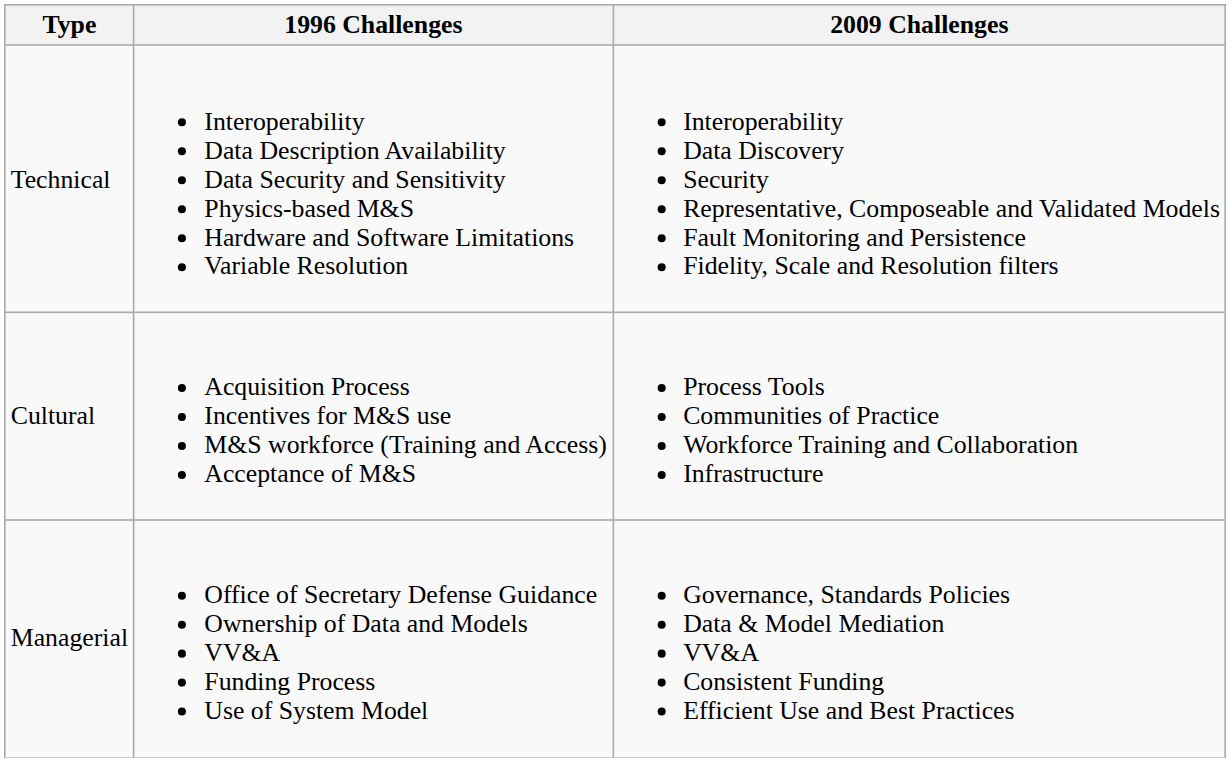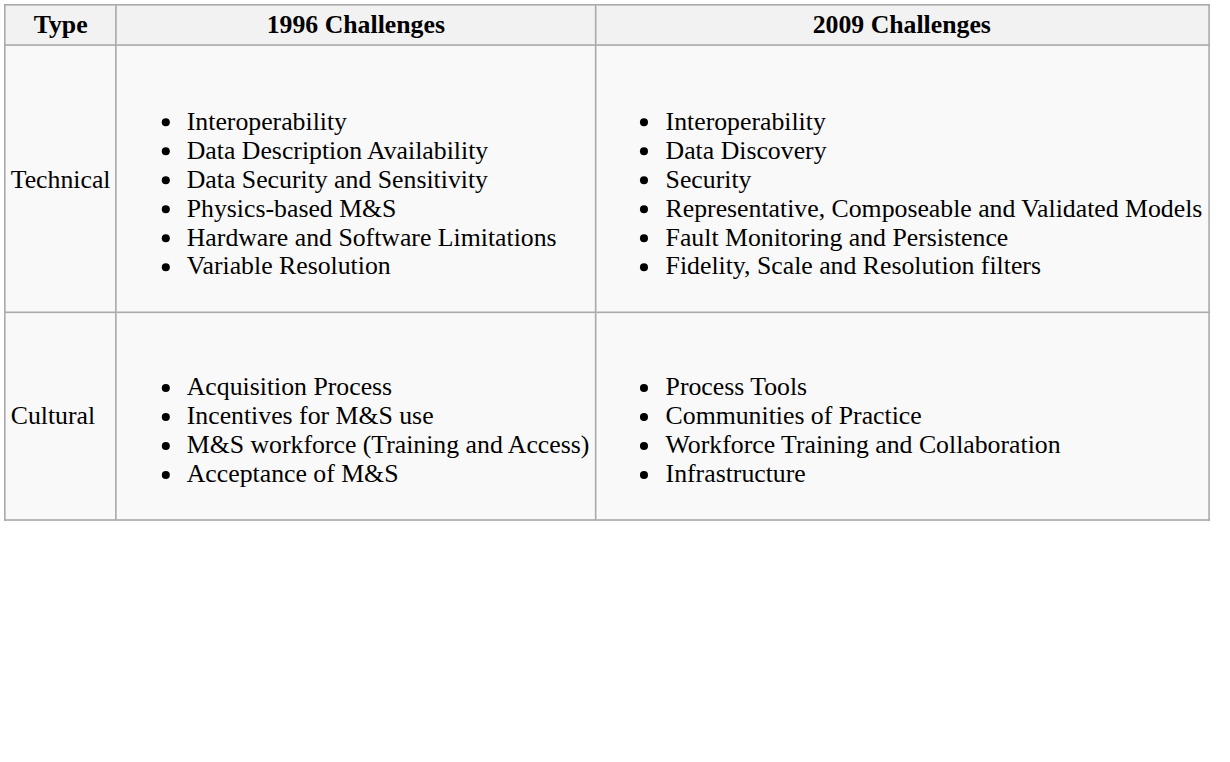- row: Managerial | Office of Secretary Defense Guidance Ownership of Data and Models VV&A Funding Process Use of System Model | Governance, Standards Policies Data & Model Mediation VV&A Consistent Funding Efficient Use and Best Practices
